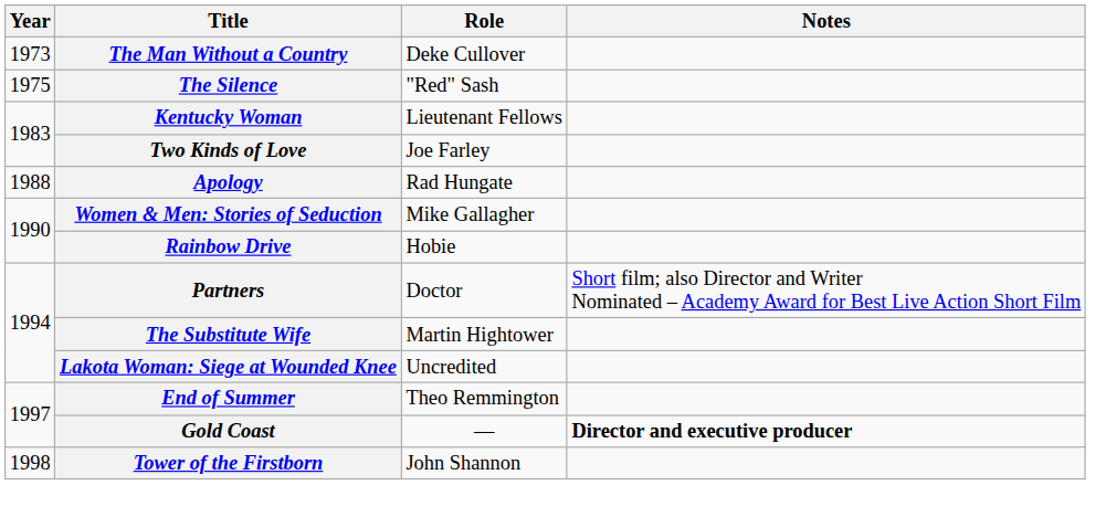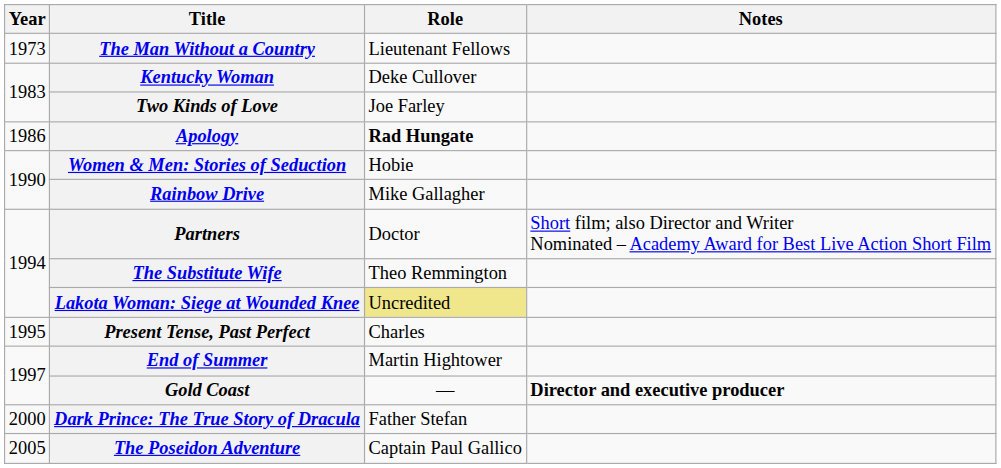The Man Without a Country | Role: Deke Cullover -> Lieutenant Fellows
- row: 1975 | The Silence | "Red" Sash
Kentucky Woman | Role: Lieutenant Fellows -> Deke Cullover
Apology | Year: 1988 -> 1986
Apology | Role: normal -> bold
Women & Men: Stories of Seduction | Role: Mike Gallagher -> Hobie
Rainbow Drive | Role: Hobie -> Mike Gallagher
The Substitute Wife | Role: Martin Hightower -> Theo Remmington
Lakota Woman: Siege at Wounded Knee | Role: no background -> khaki background
+ row: 1995 | Present Tense, Past Perfect | Charles
End of Summer | Role: Theo Remmington -> Martin Hightower
- row: 1998 | Tower of the Firstborn | John Shannon
+ row: 2000 | Dark Prince: The True Story of Dracula | Father Stefan
+ row: 2005 | The Poseidon Adventure | Captain Paul Gallico
